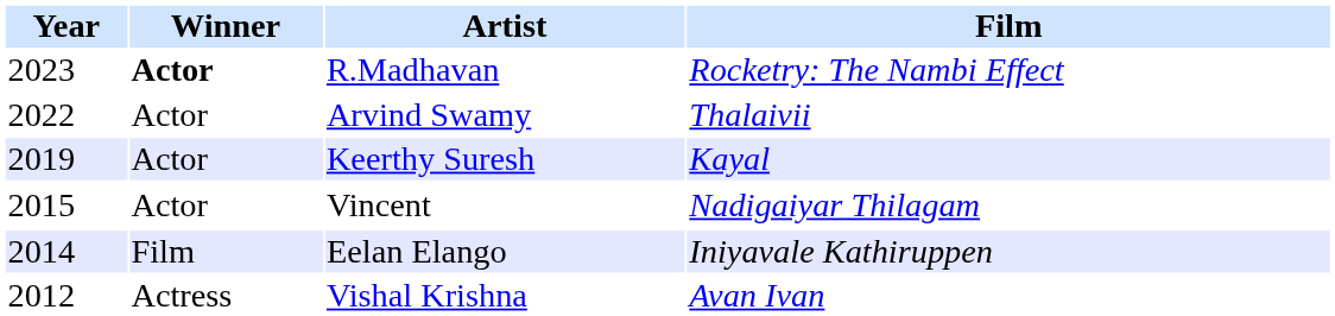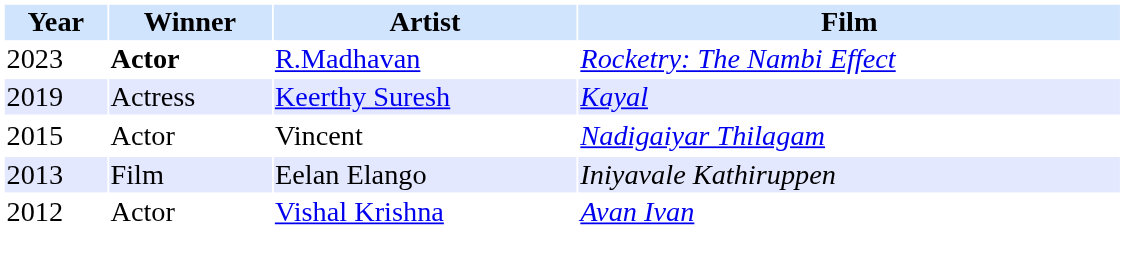- row: 2022 | Actor | Arvind Swamy | Thalaivii
Keerthy Suresh | Winner: Actor -> Actress
Eelan Elango | Year: 2014 -> 2013
Vishal Krishna | Winner: Actress -> Actor
